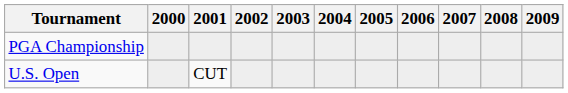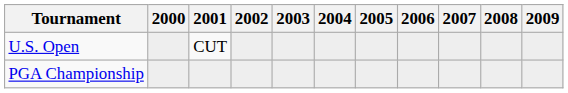rows swapped: U.S. Open <-> PGA Championship
